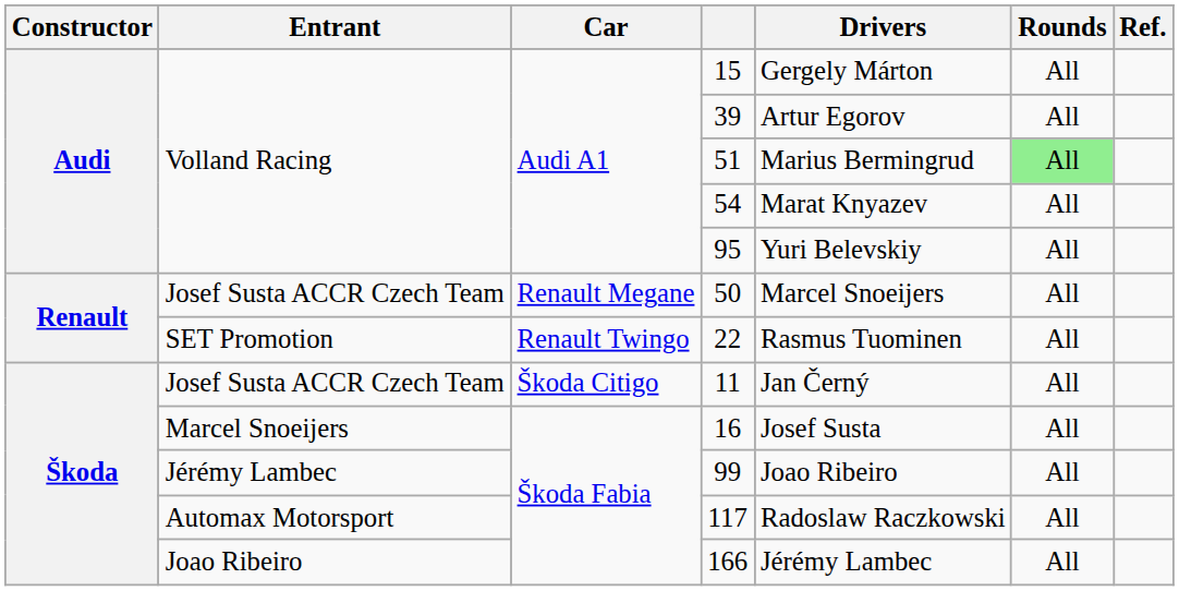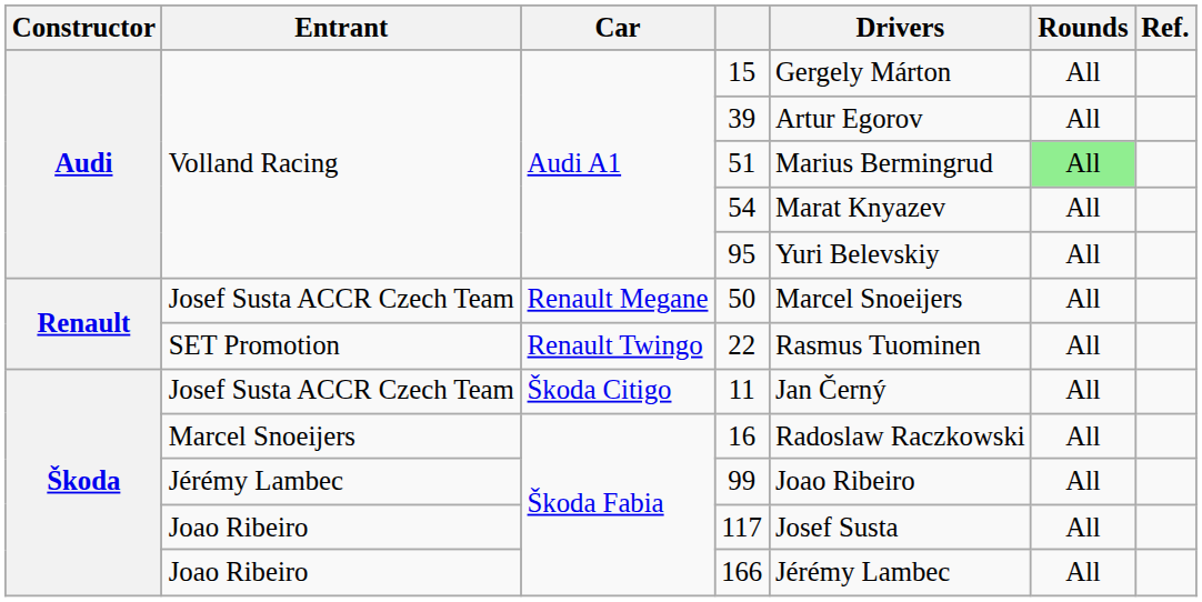16 | Drivers: Josef Susta -> Radoslaw Raczkowski
117 | Entrant: Automax Motorsport -> Joao Ribeiro
117 | Drivers: Radoslaw Raczkowski -> Josef Susta
